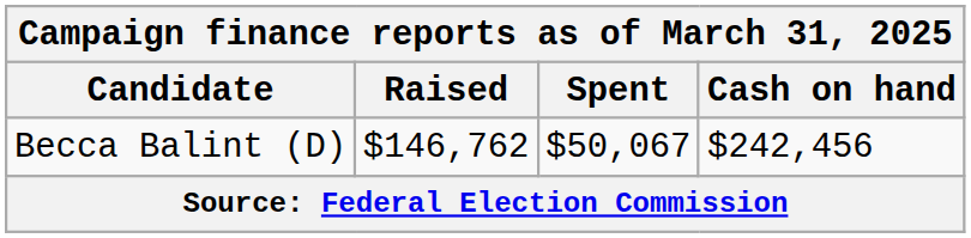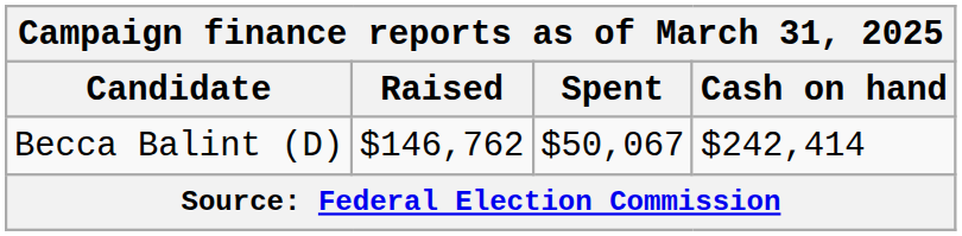Becca Balint (D) | Cash on hand: $242,456 -> $242,414
